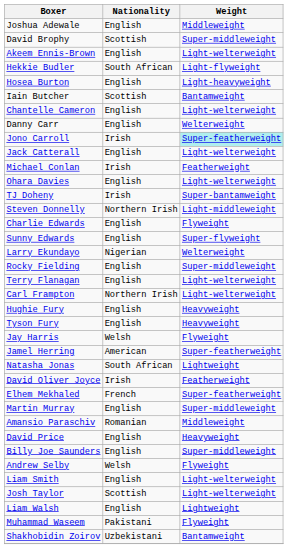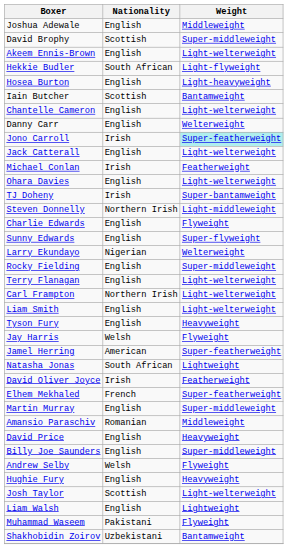rows swapped: Hughie Fury <-> Liam Smith
